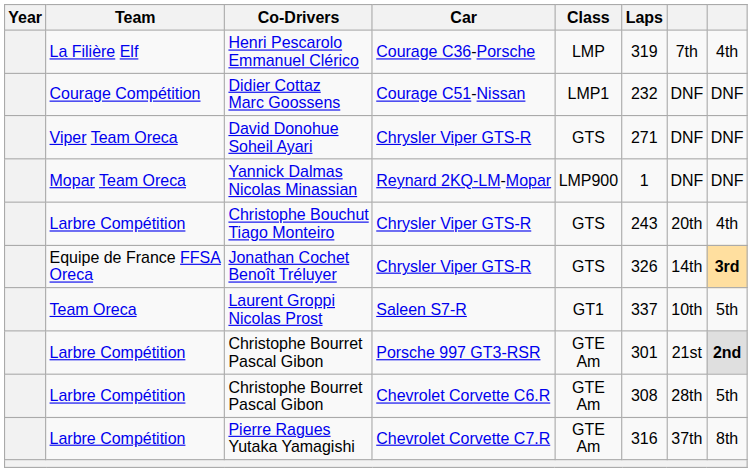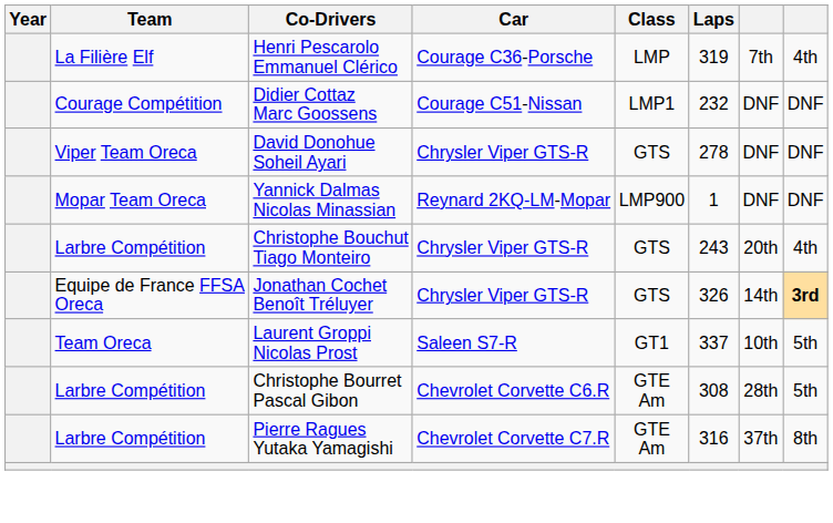David Donohue Soheil Ayari | Laps: 271 -> 278
- row: Larbre Compétition | Christophe Bourret Pascal Gibon | Porsche 997 GT3-RSR | GTE Am | 301 | 21st | 2nd
